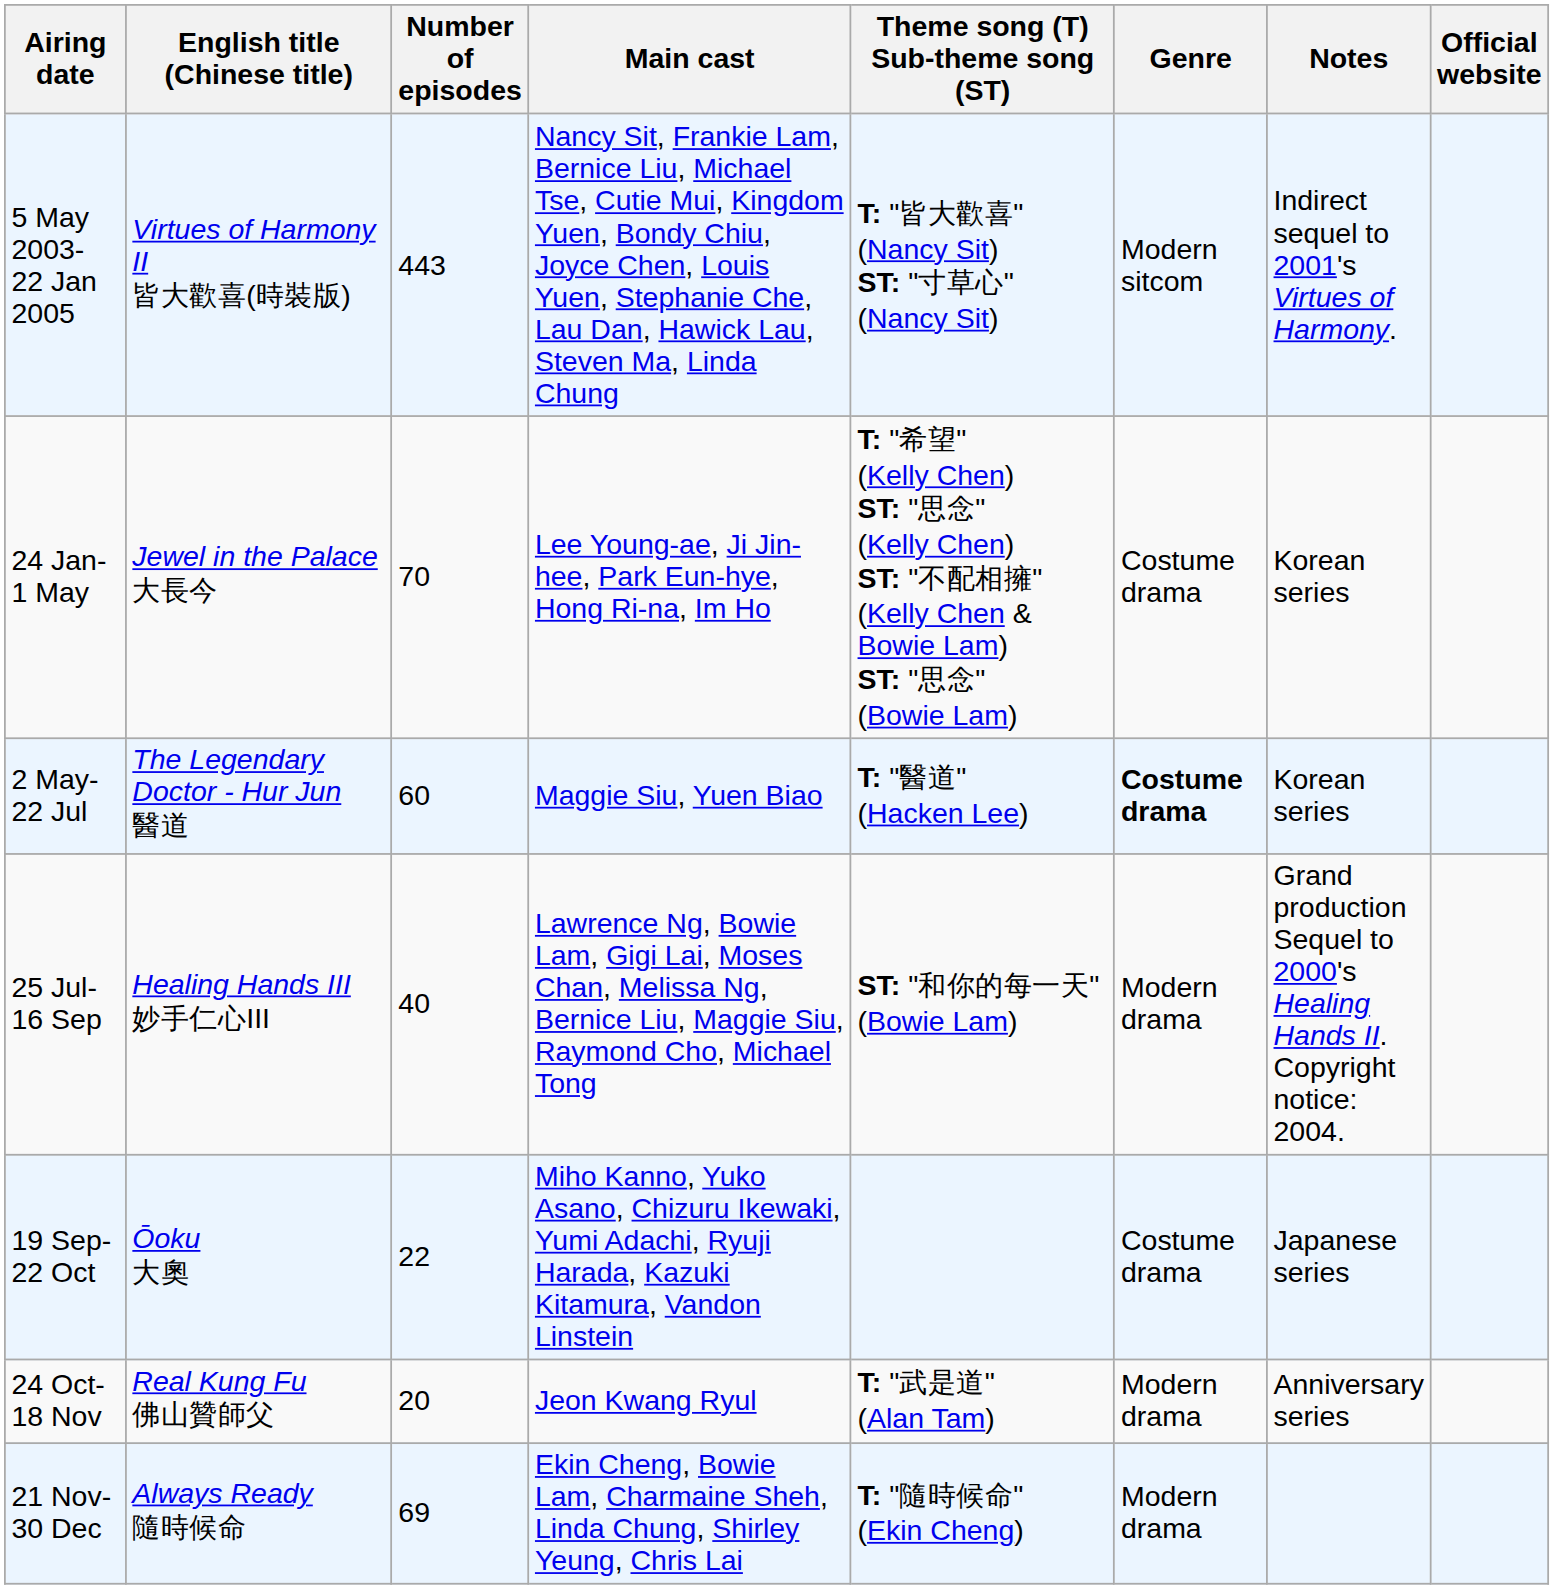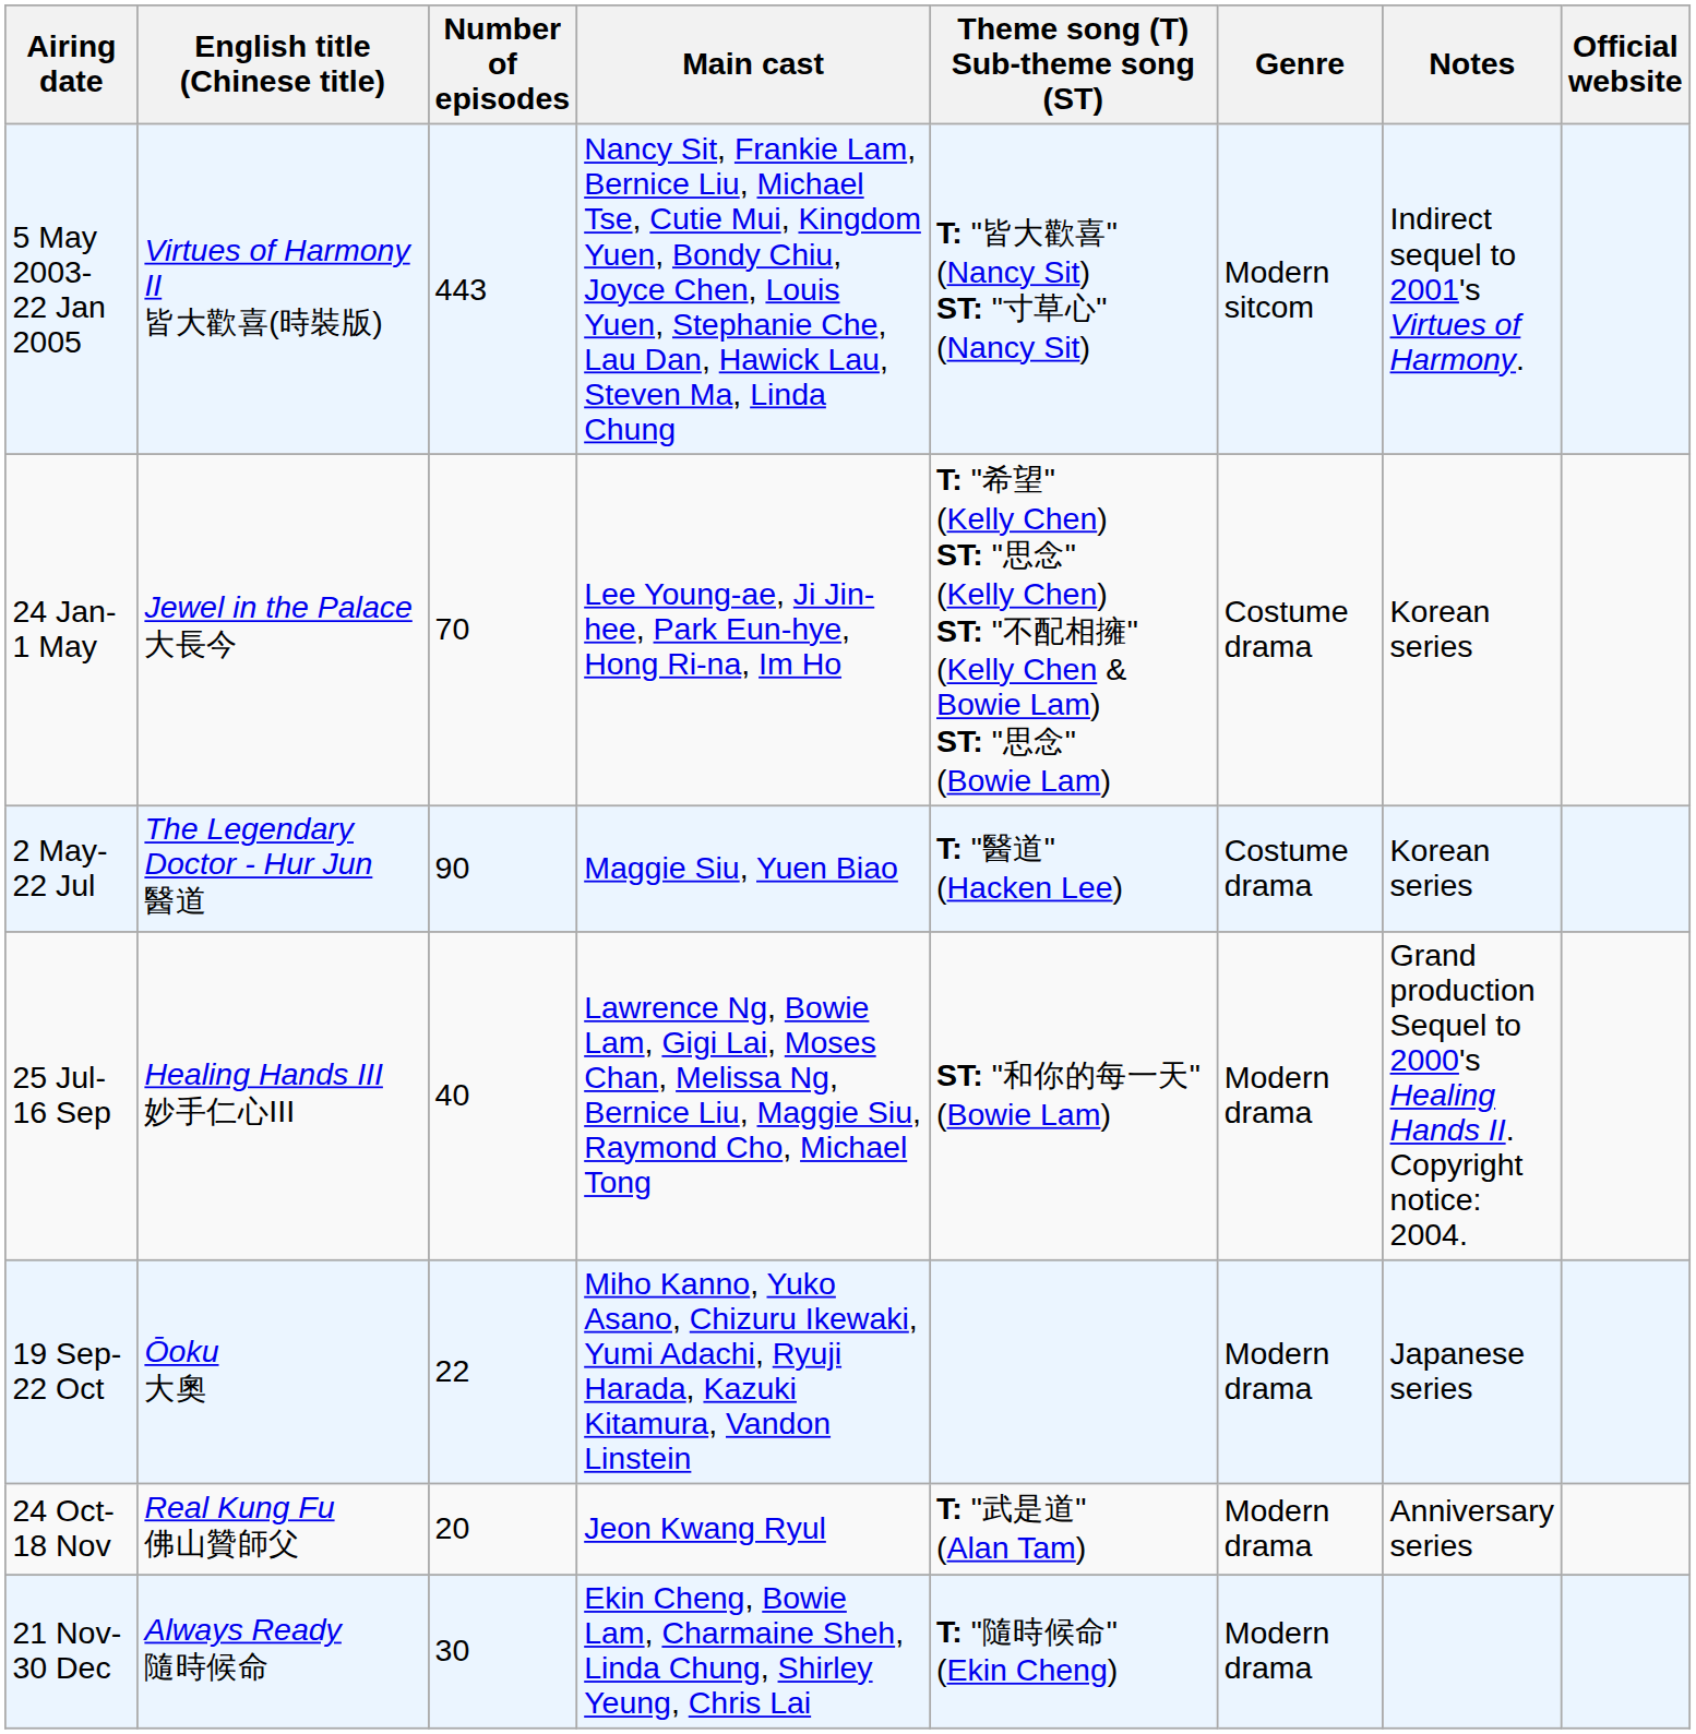2 May- 22 Jul | Number of episodes: 60 -> 90
2 May- 22 Jul | Genre: bold -> normal
19 Sep- 22 Oct | Genre: Costume drama -> Modern drama
21 Nov- 30 Dec | Number of episodes: 69 -> 30
